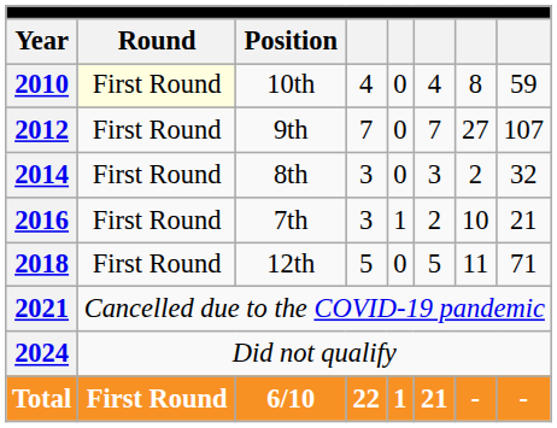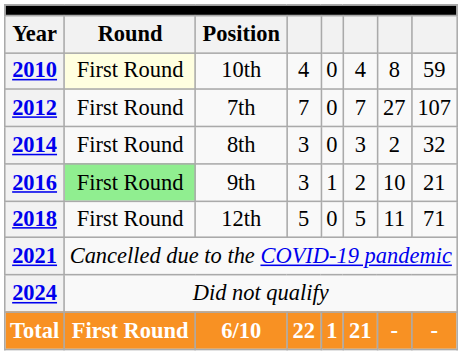2012 | Position: 9th -> 7th
2016 | Round: no background -> lightgreen background
2016 | Position: 7th -> 9th
